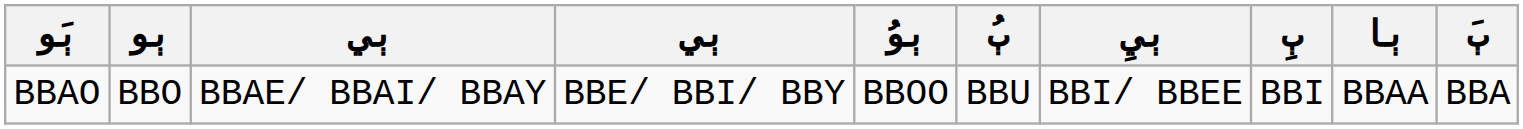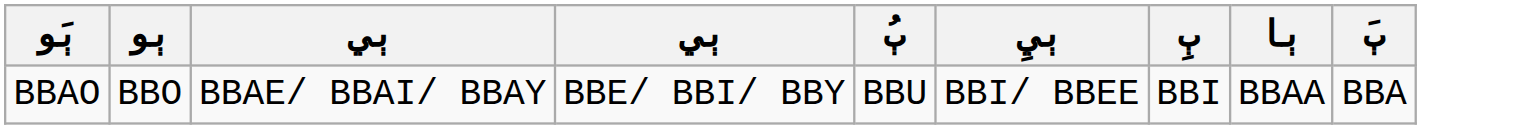- column: ٻوُ | BBOO
